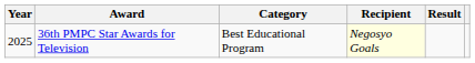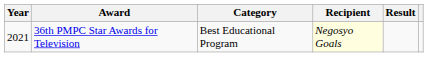36th PMPC Star Awards for Television | Year: 2025 -> 2021
